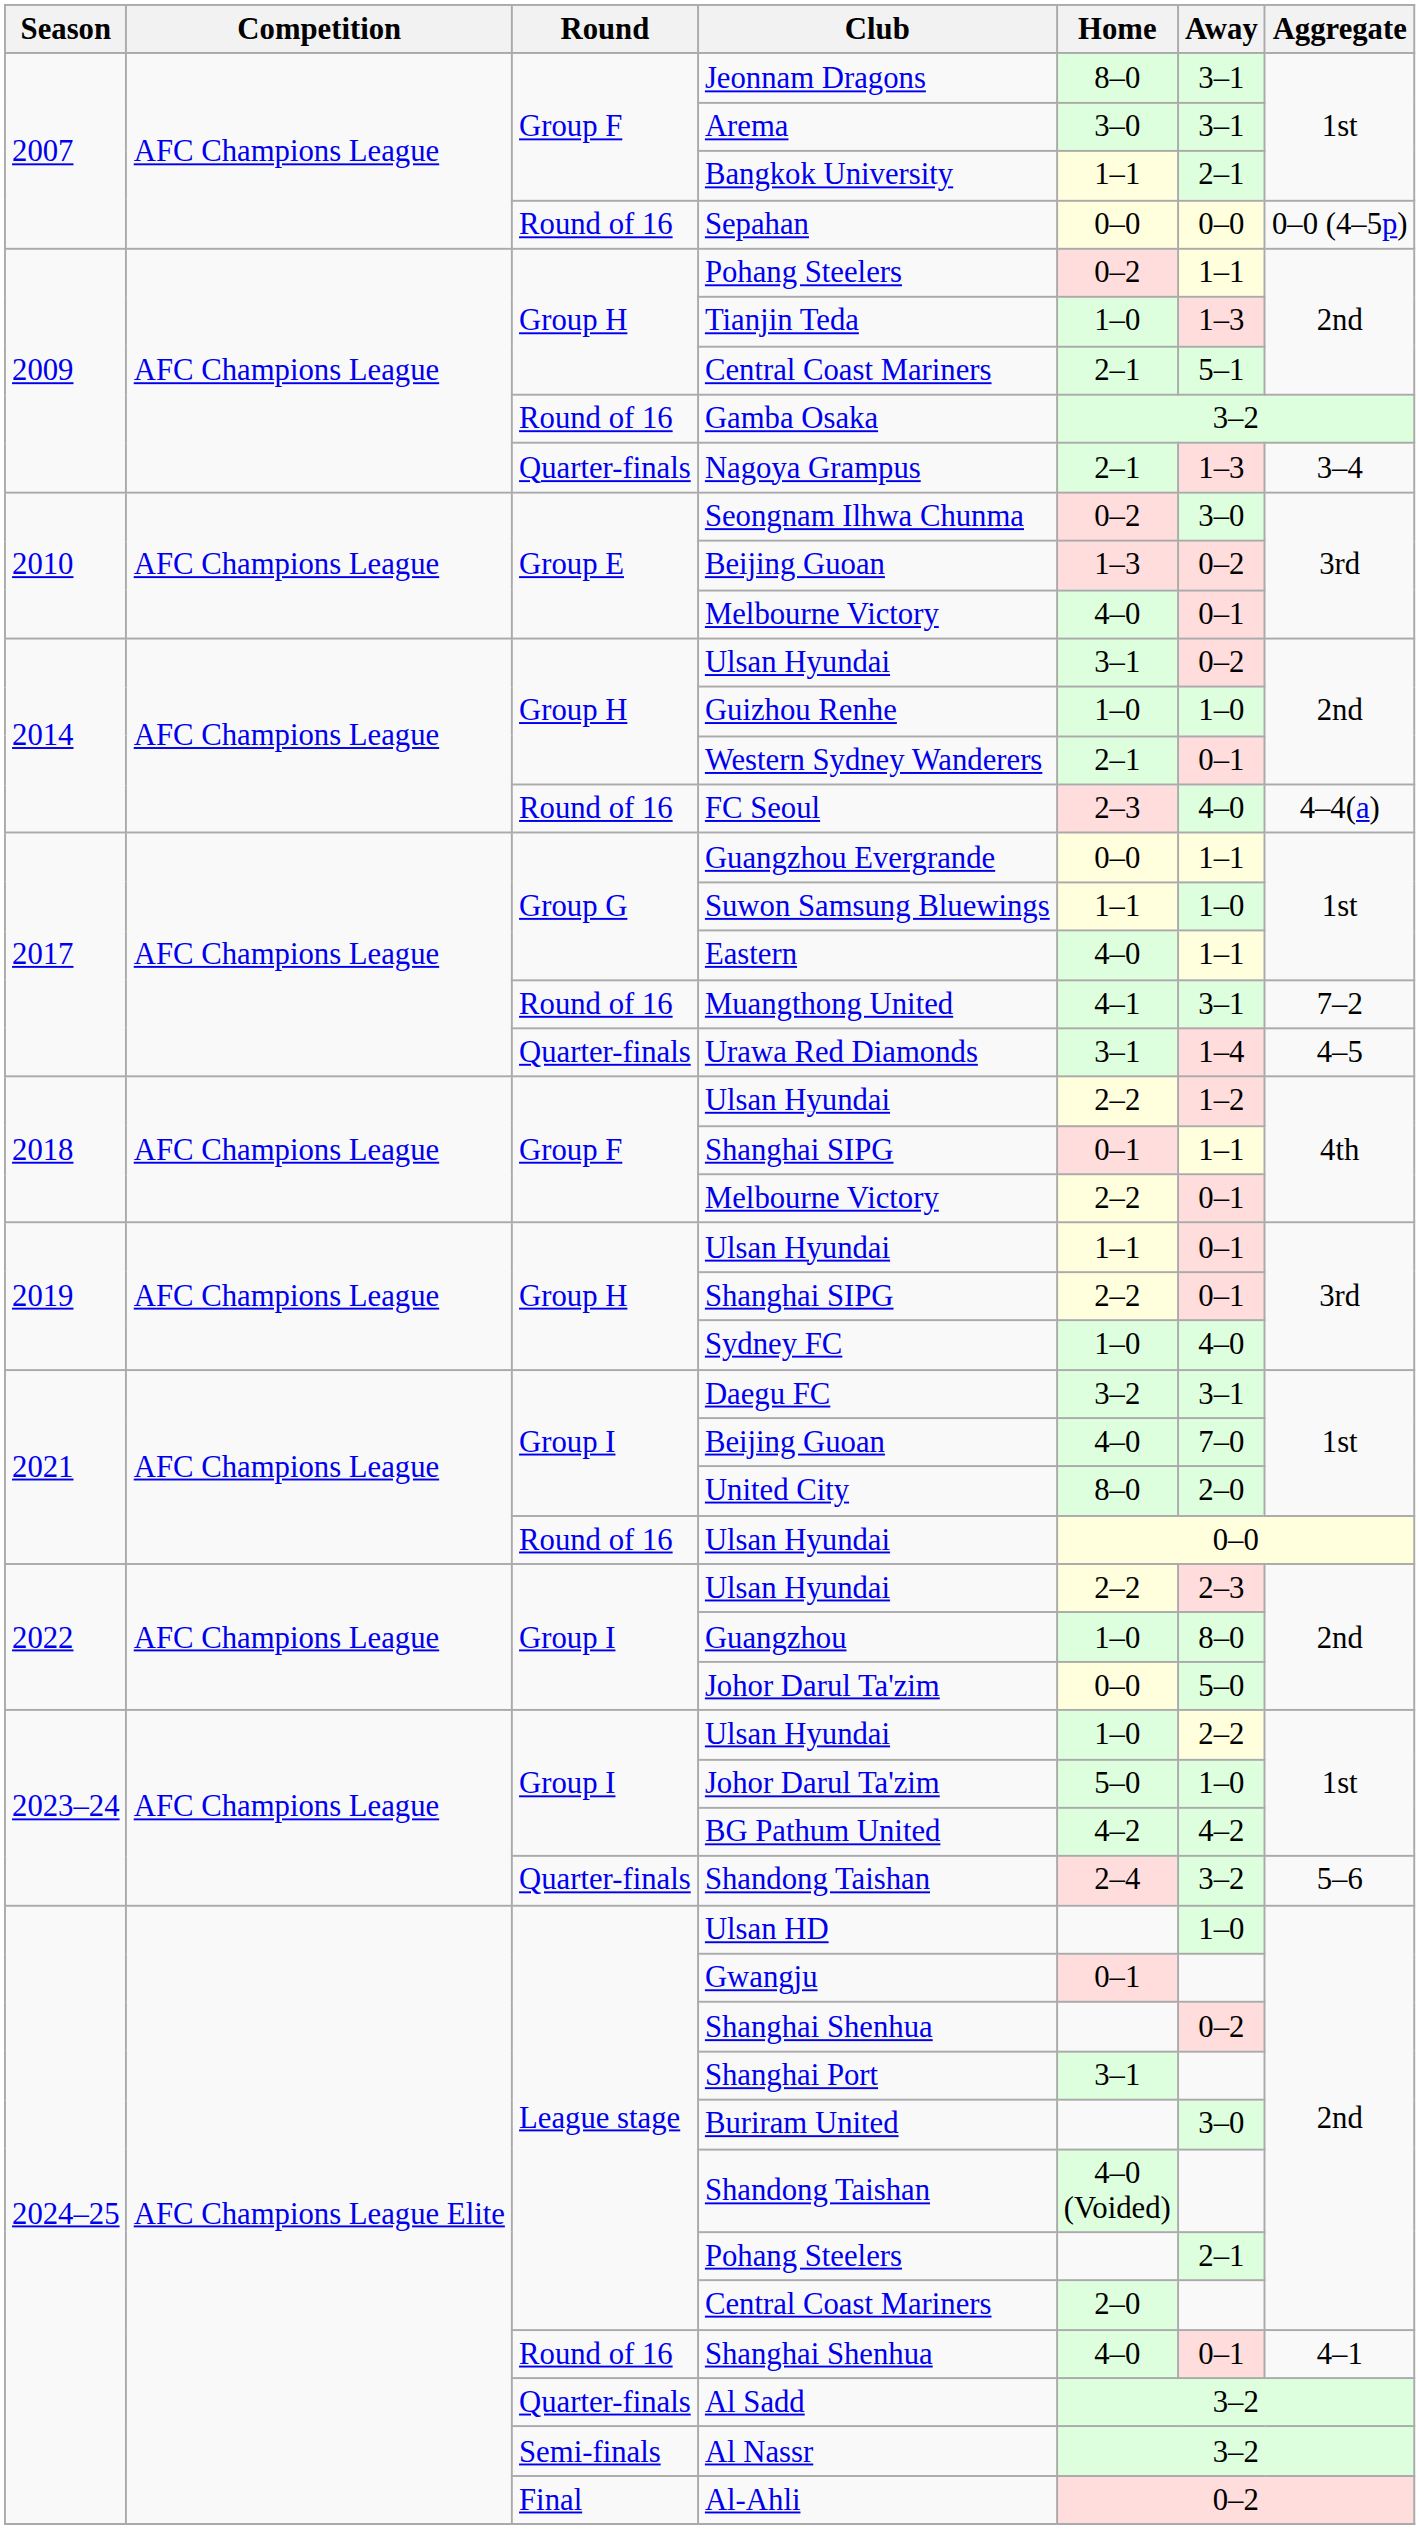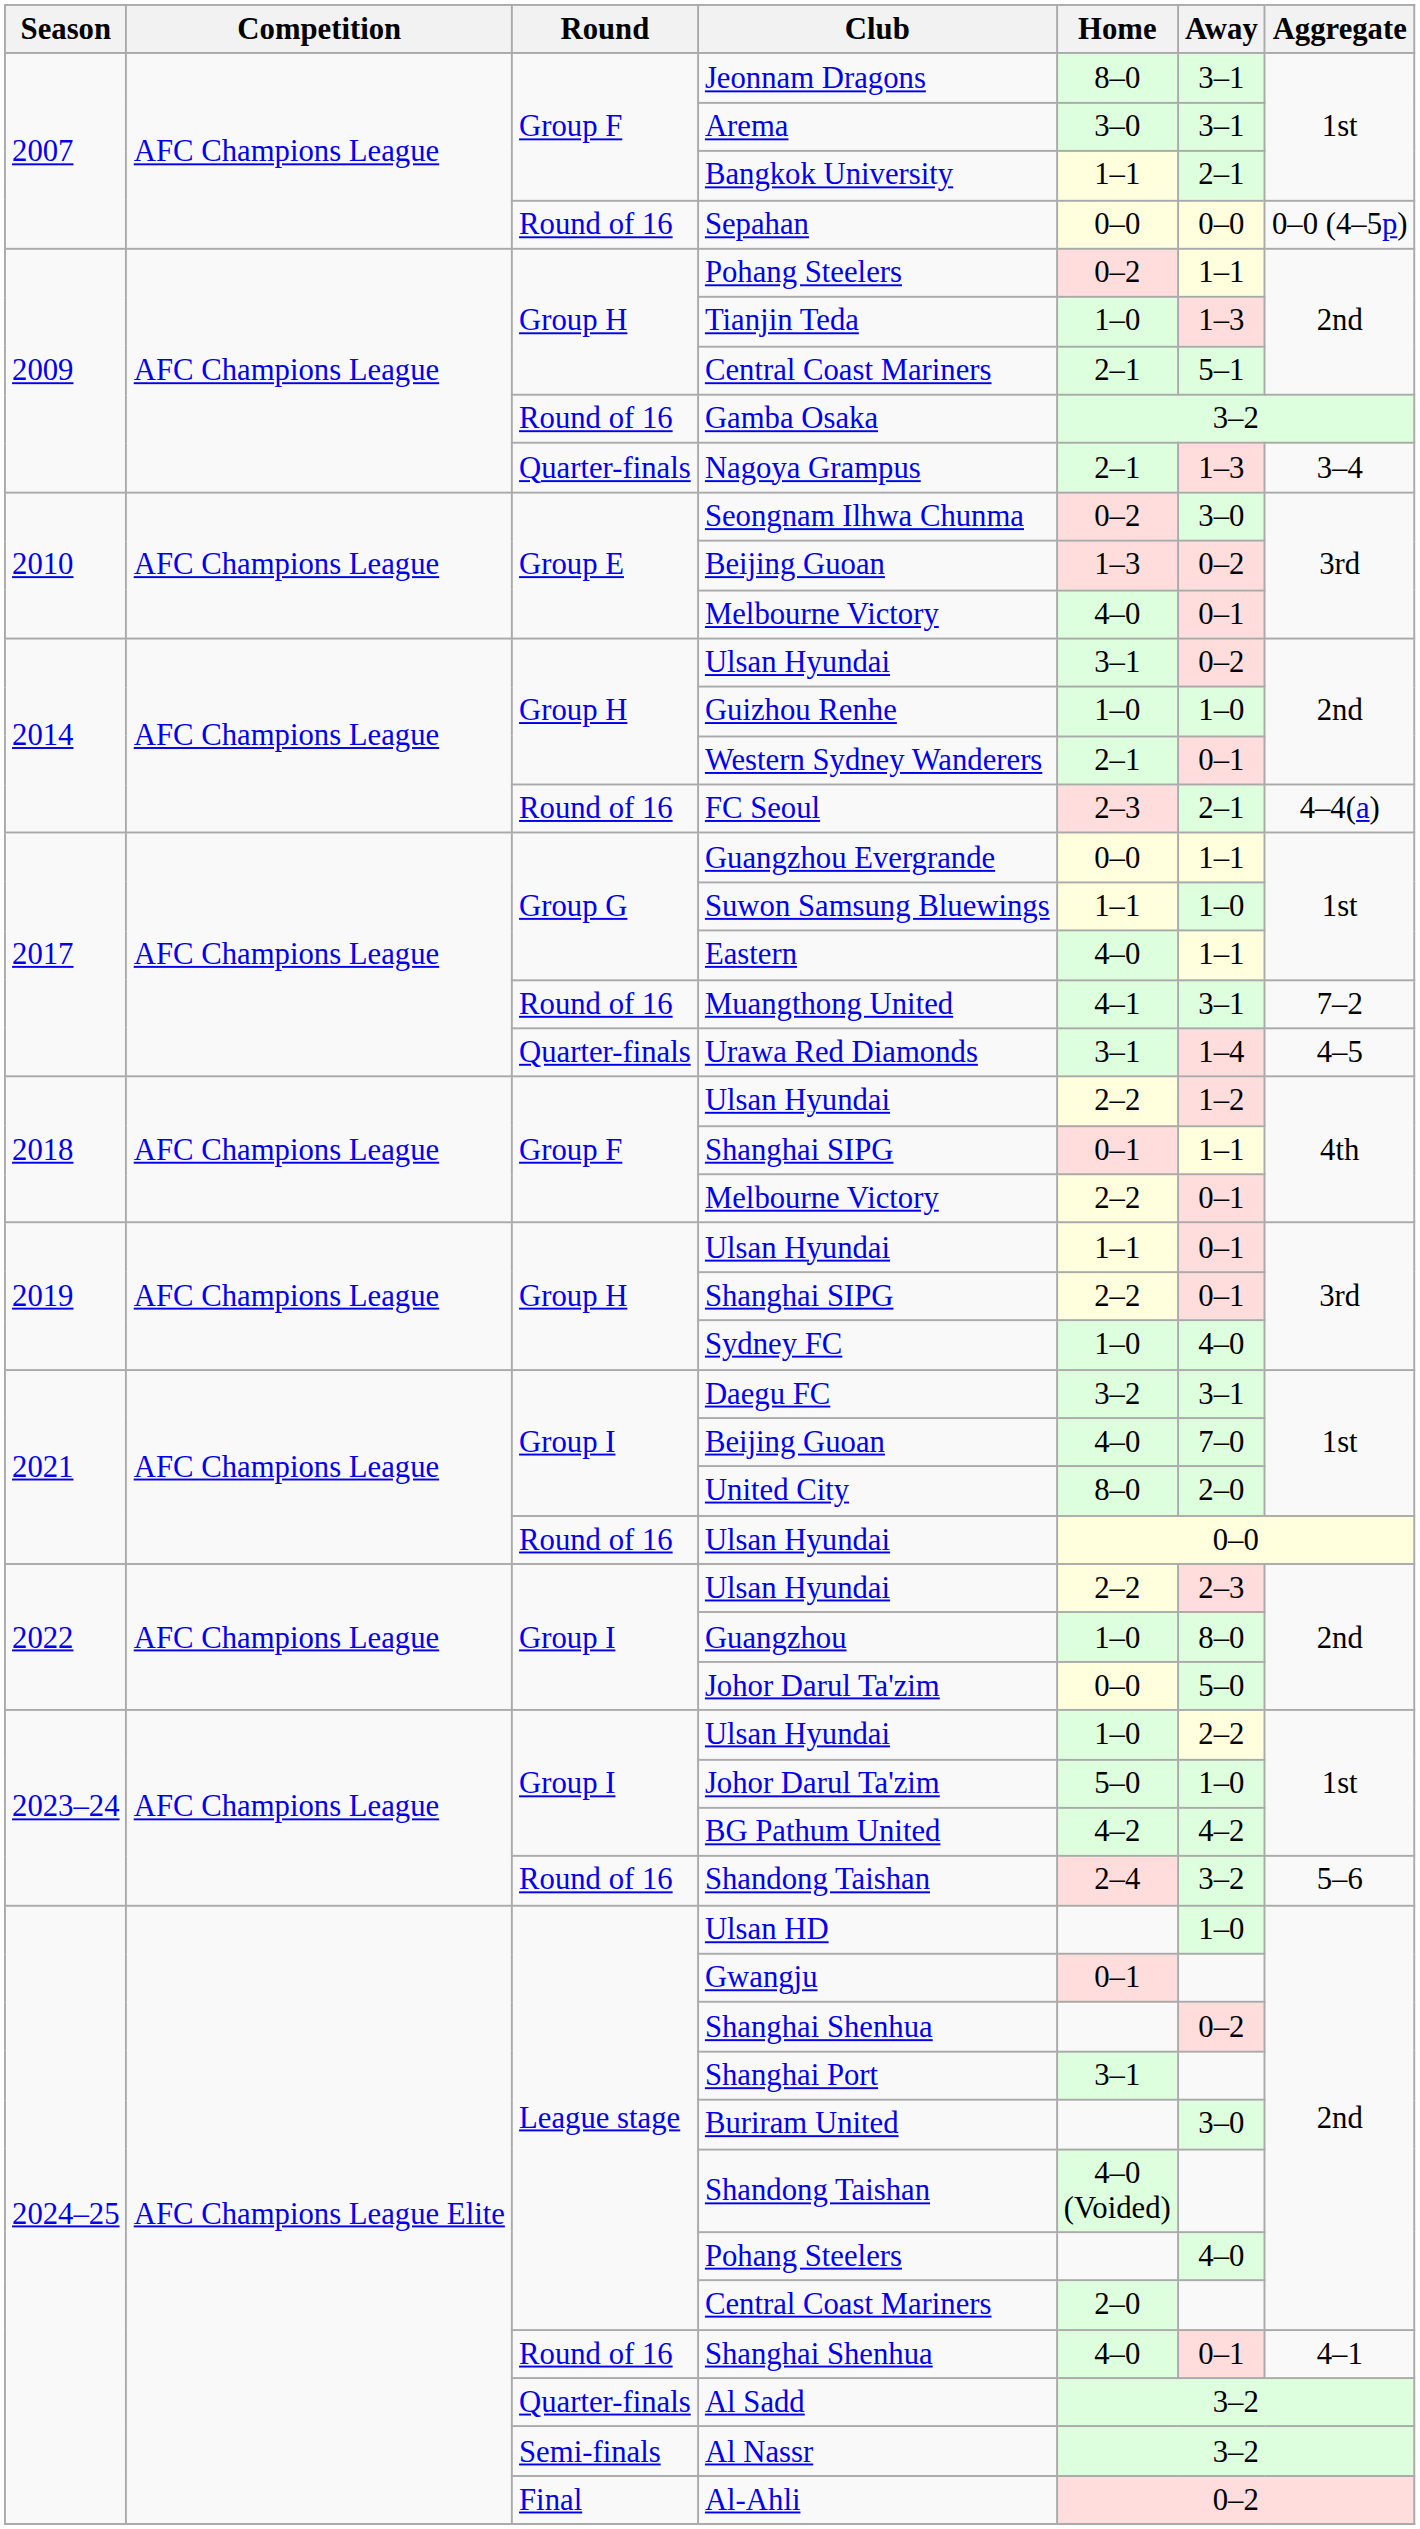FC Seoul | Away: 4–0 -> 2–1
2023–24 / Shandong Taishan | Round: Quarter-finals -> Round of 16
2024–25 / Pohang Steelers | Away: 2–1 -> 4–0
